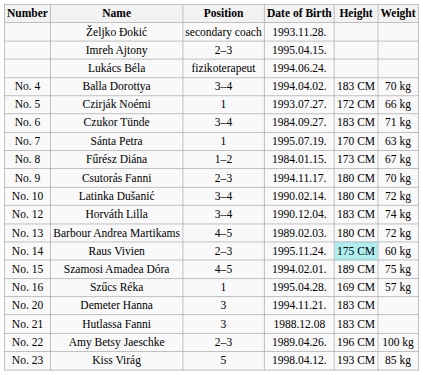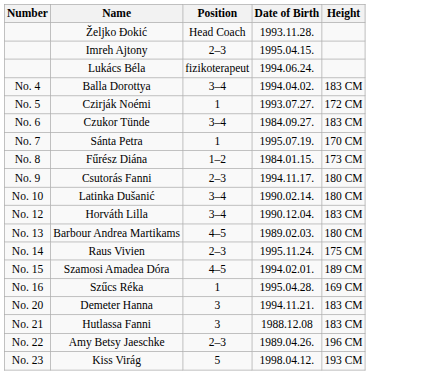- column: Weight | 70 kg | 66 kg | 71 kg | 63 kg | 67 kg | 70 kg | 72 kg | 74 kg | 72 kg | 60 kg | 75 kg | 57 kg | 100 kg | 85 kg
Željko Đokić | Position: secondary coach -> Head Coach
Raus Vivien | Height: paleturquoise background -> no background
